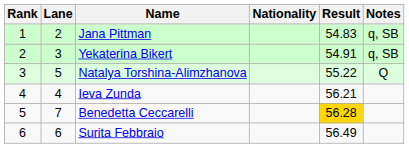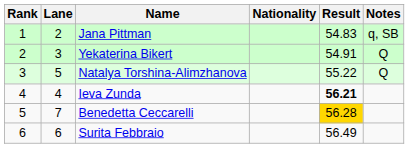Yekaterina Bikert | Notes: q, SB -> Q
Ieva Zunda | Result: normal -> bold
